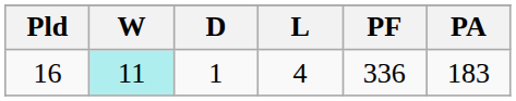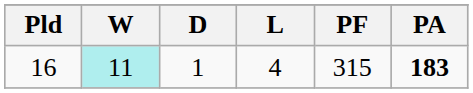16 | PF: 336 -> 315
16 | PA: normal -> bold
